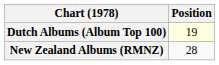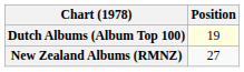New Zealand Albums (RMNZ) | Position: 28 -> 27
